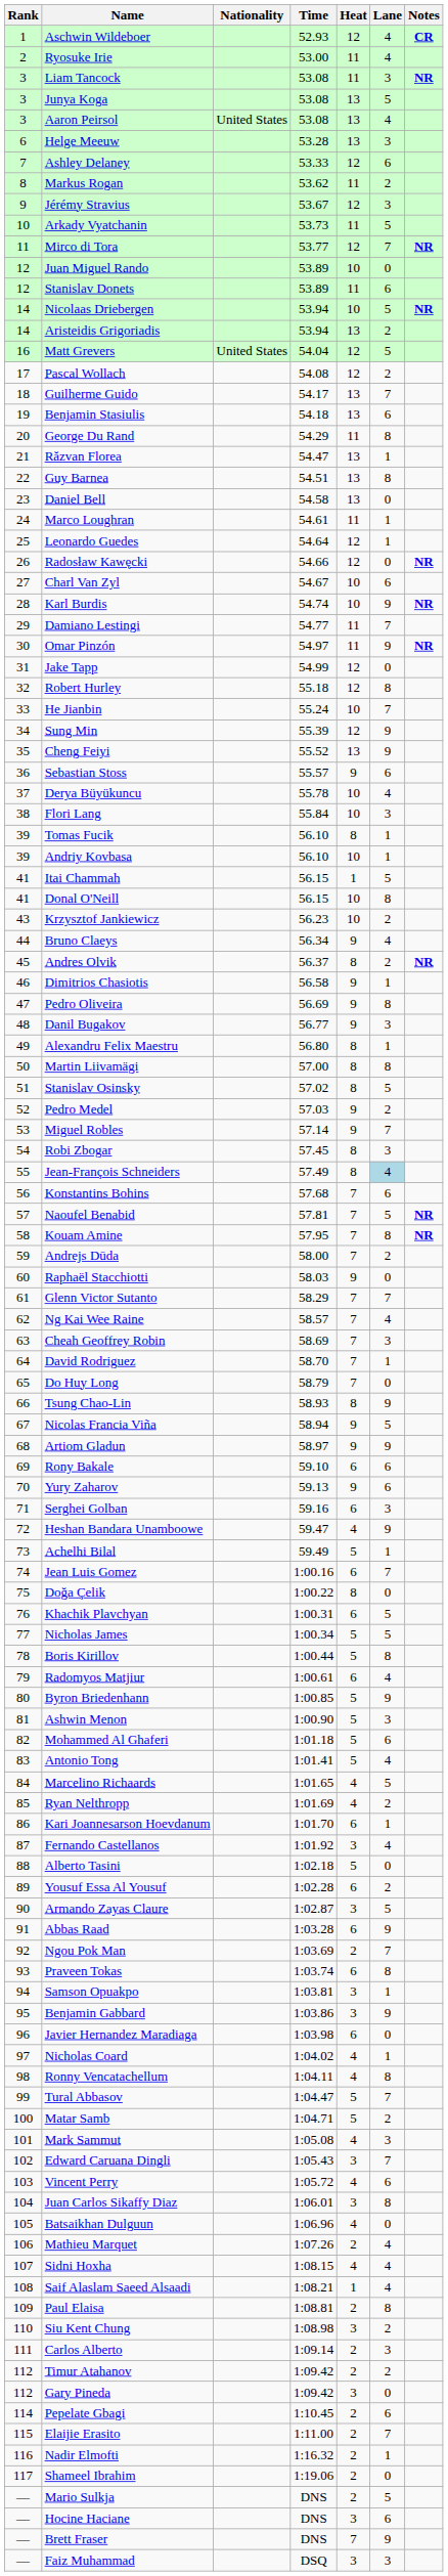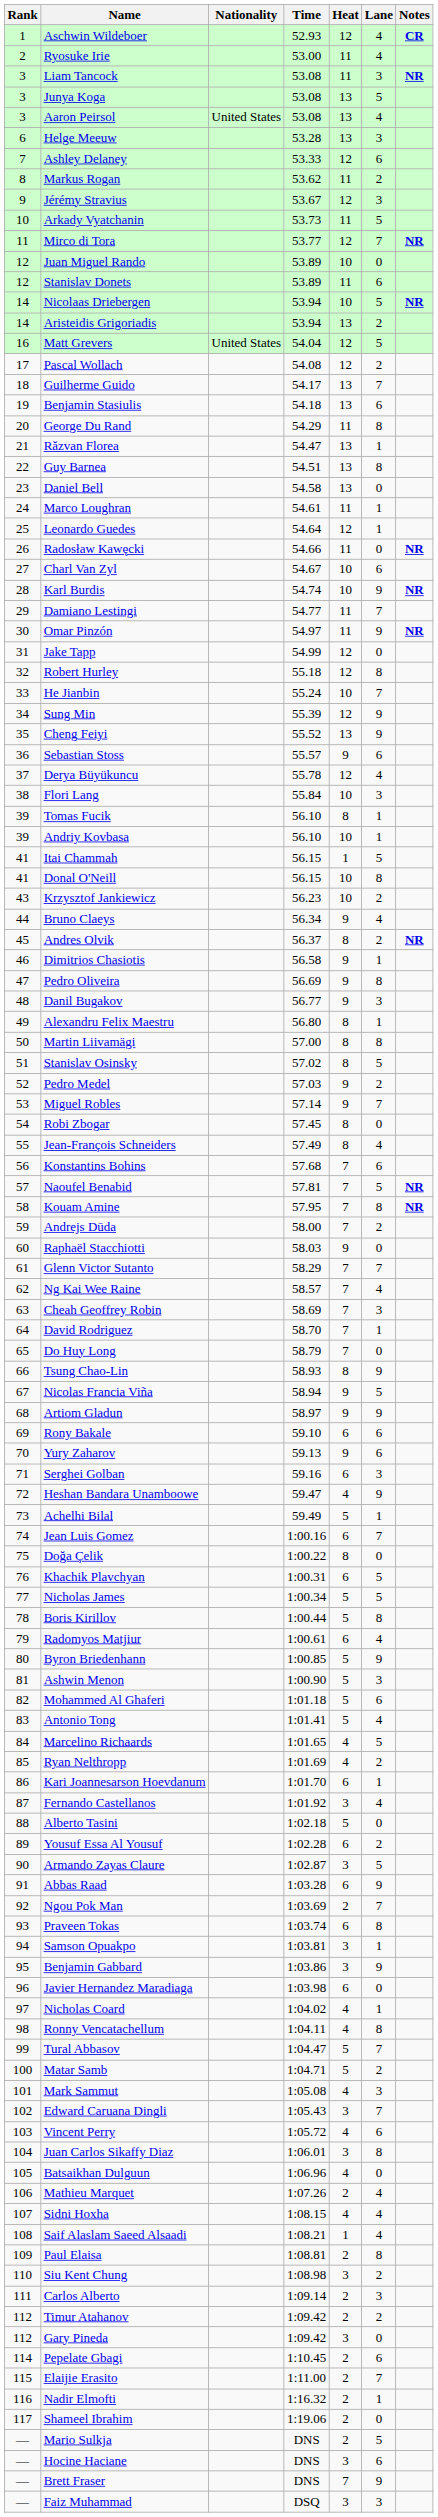Radosław Kawęcki | Heat: 12 -> 11
Derya Büyükuncu | Heat: 10 -> 12
Robi Zbogar | Lane: 3 -> 0
Jean-François Schneiders | Lane: lightblue background -> no background
